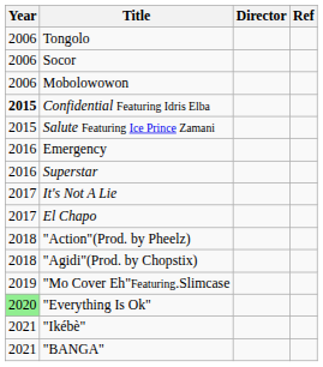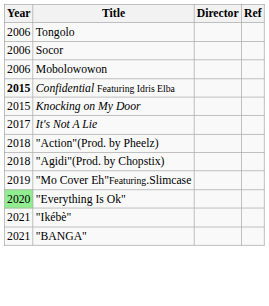+ row: 2015 | Knocking on My Door
- row: 2015 | Salute Featuring Ice Prince Zamani
- row: 2016 | Emergency
- row: 2016 | Superstar
- row: 2017 | El Chapo
